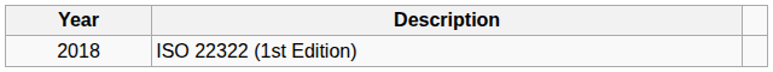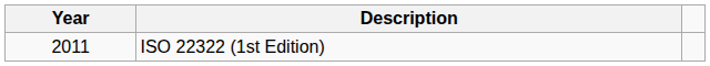ISO 22322 (1st Edition) | Year: 2018 -> 2011
